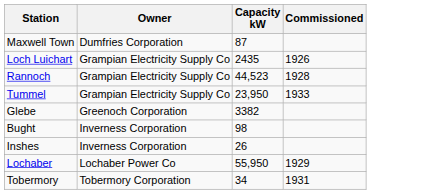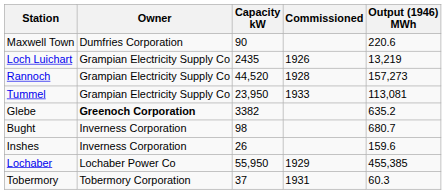+ column: Output (1946) MWh | 220.6 | 13,219 | 157,273 | 113,081 | 635.2 | 680.7 | 159.6 | 455,385 | 60.3
Maxwell Town | Capacity kW: 87 -> 90
Rannoch | Capacity kW: 44,523 -> 44,520
Glebe | Owner: normal -> bold
Tobermory | Capacity kW: 34 -> 37
